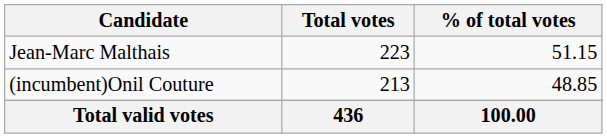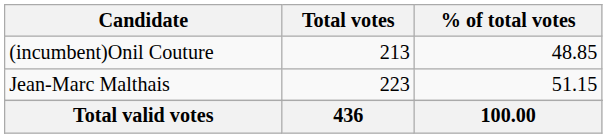rows swapped: Jean-Marc Malthais <-> (incumbent)Onil Couture
